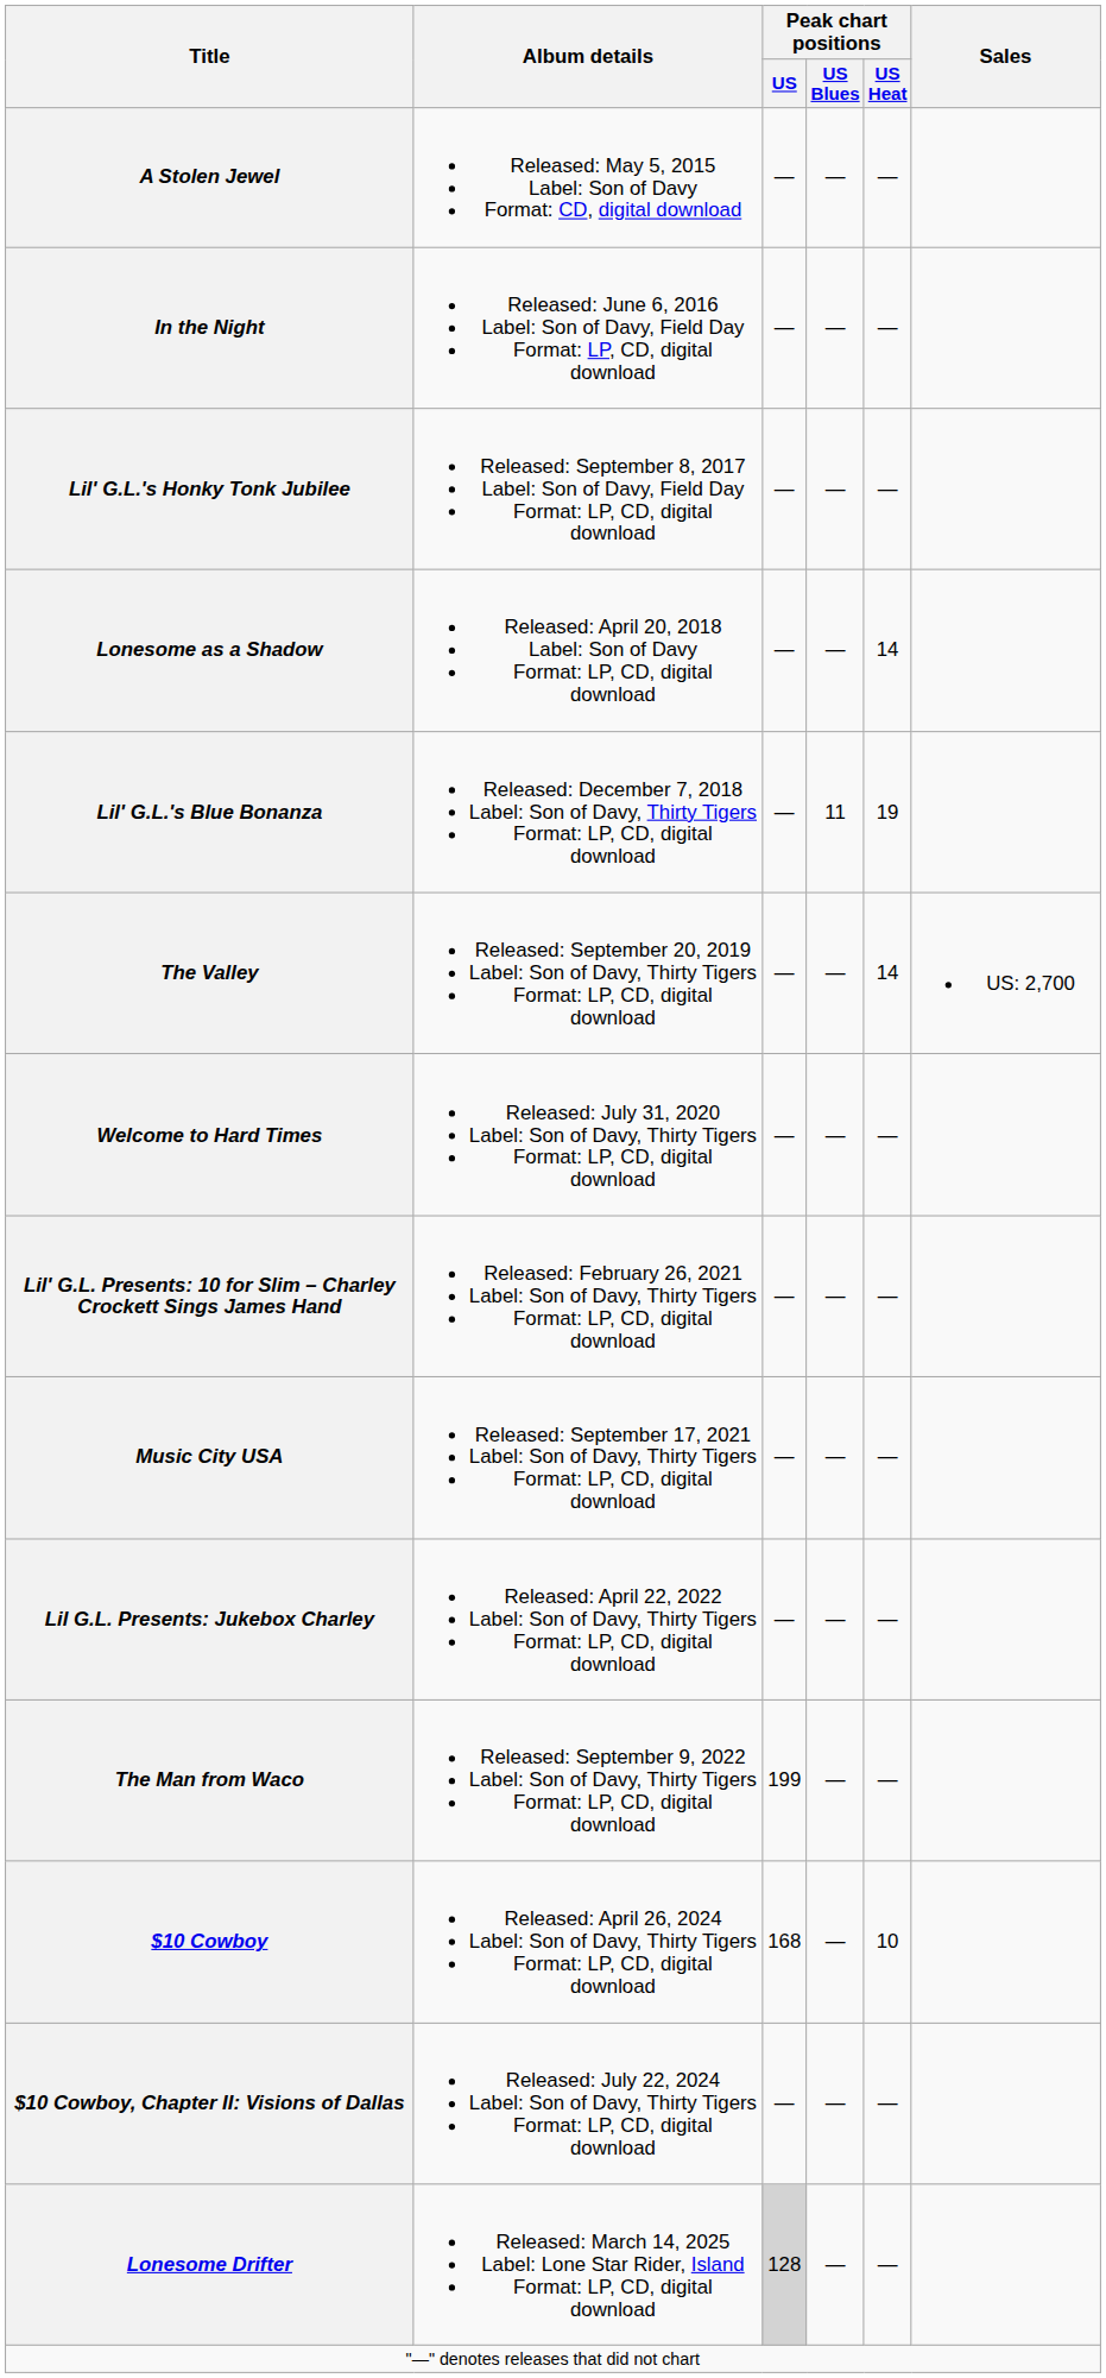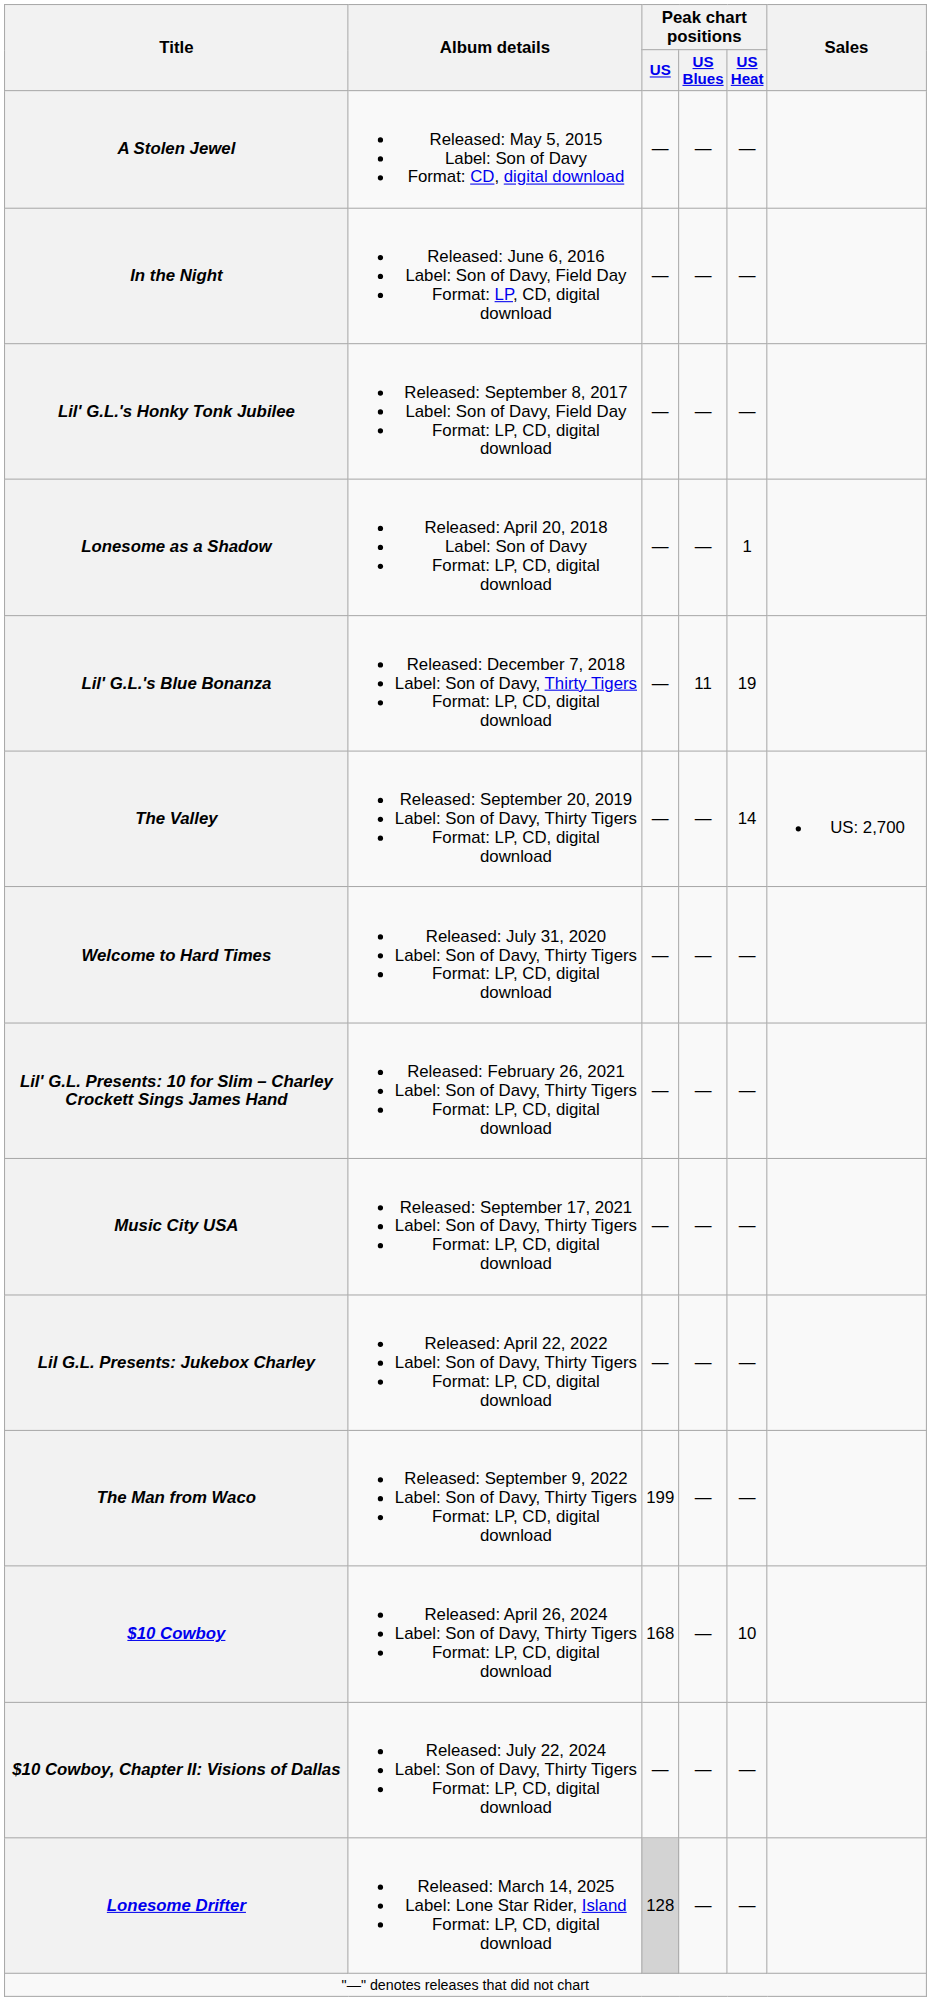Lonesome as a Shadow | Peak chart positions / US Heat: 14 -> 1
